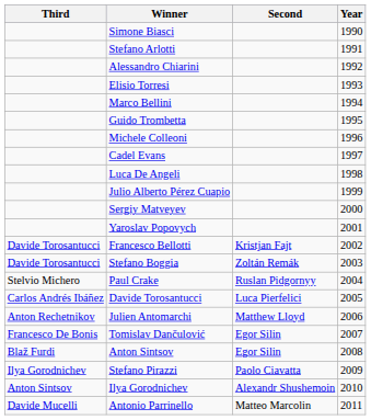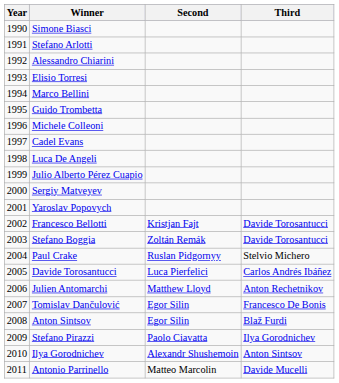columns swapped: Year <-> Third
